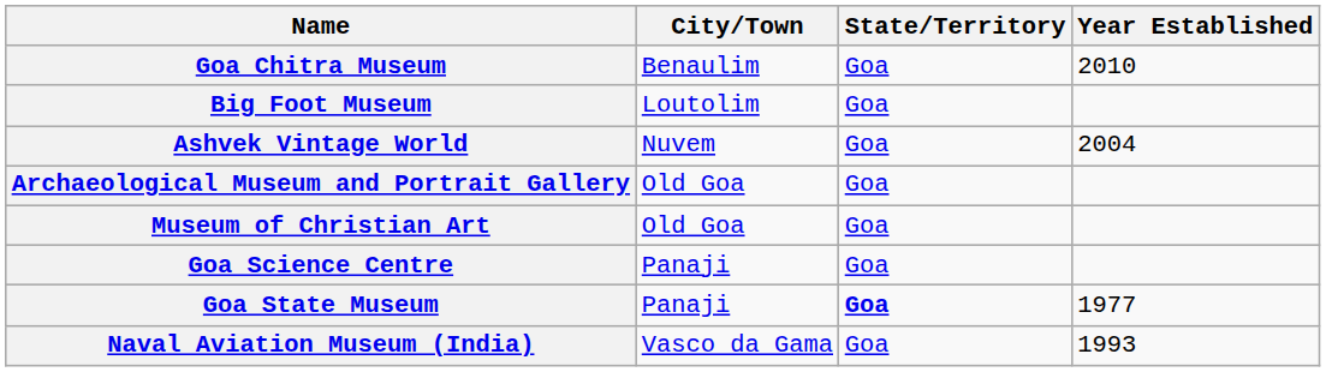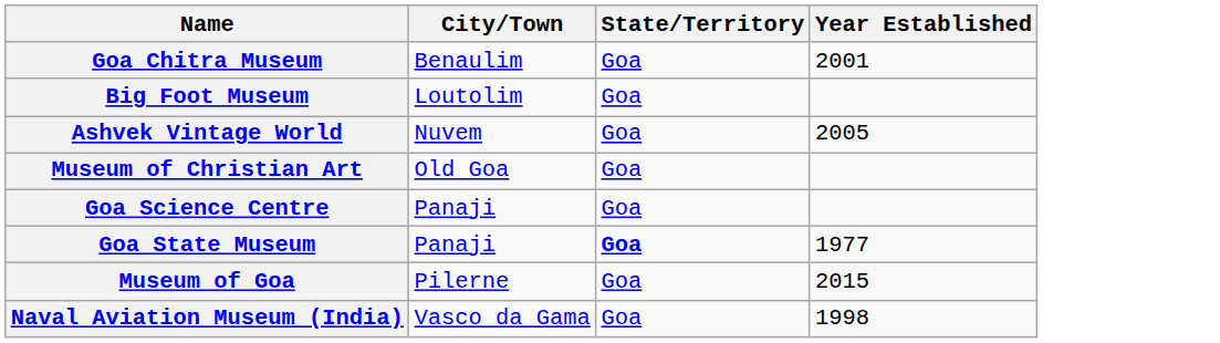Goa Chitra Museum | Year Established: 2010 -> 2001
Ashvek Vintage World | Year Established: 2004 -> 2005
- row: Archaeological Museum and Portrait Gallery | Old Goa | Goa
+ row: Museum of Goa | Pilerne | Goa | 2015
Naval Aviation Museum (India) | Year Established: 1993 -> 1998
